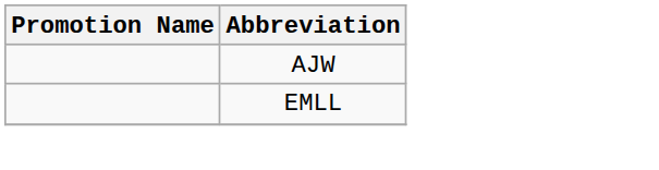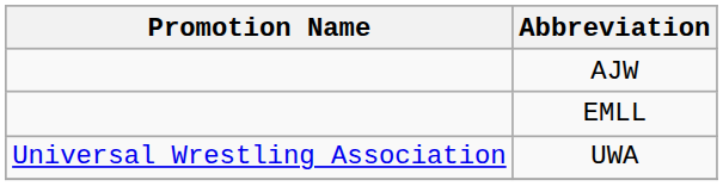+ row: Universal Wrestling Association | UWA
